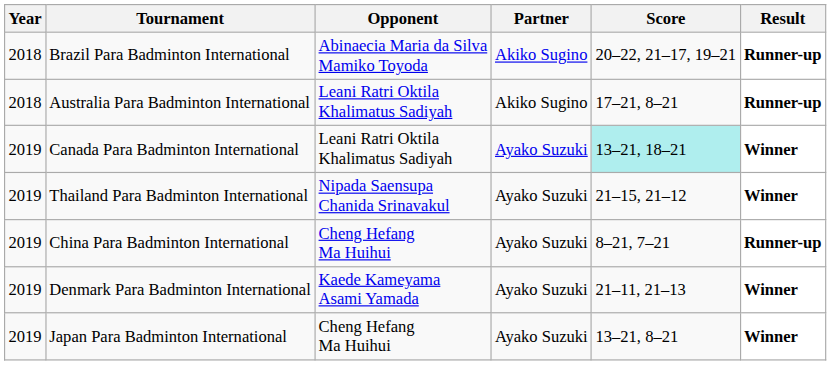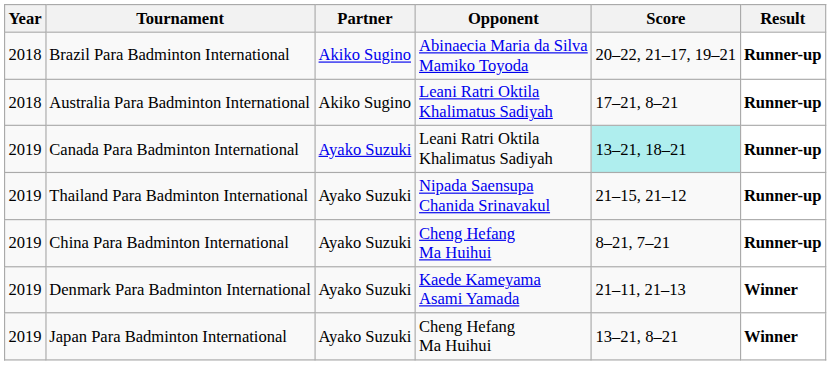columns swapped: Partner <-> Opponent
Canada Para Badminton International | Result: Winner -> Runner-up
Thailand Para Badminton International | Result: Winner -> Runner-up
